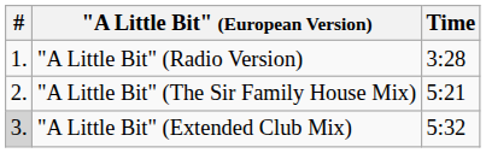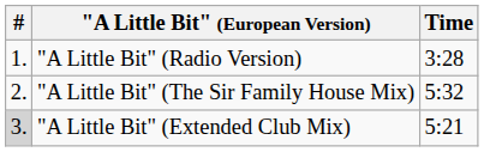"A Little Bit" (The Sir Family House Mix) | Time: 5:21 -> 5:32
"A Little Bit" (Extended Club Mix) | Time: 5:32 -> 5:21
